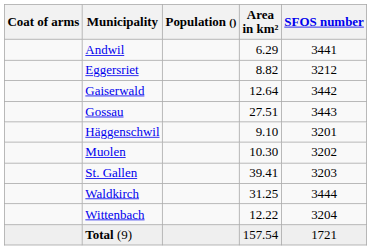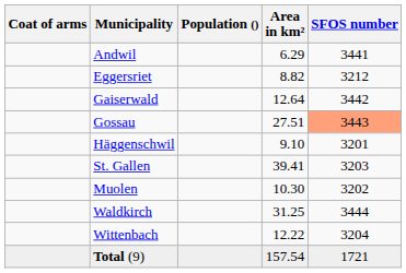Gossau | SFOS number: no background -> lightsalmon background
rows swapped: Muolen <-> St. Gallen
